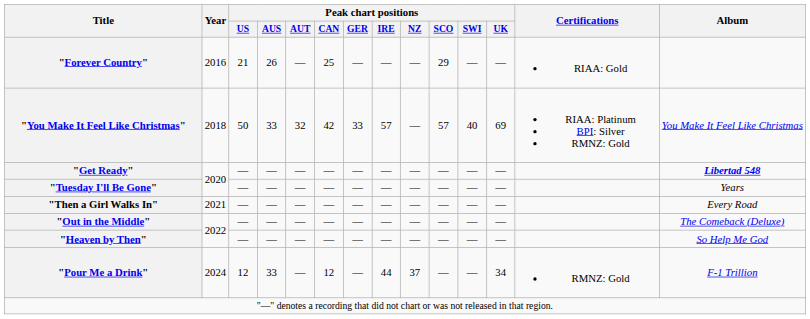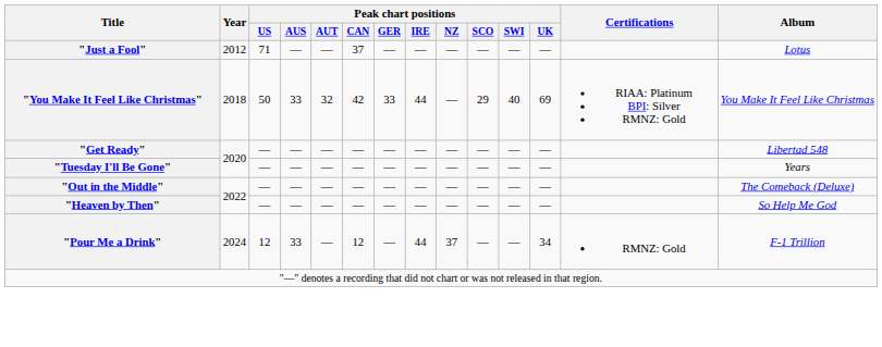+ row: "Just a Fool" | 2012 | 71 | — | — | 37 | — | — | — | — | — | — | Lotus
- row: "Forever Country" | 2016 | 21 | 26 | — | 25 | — | — | — | 29 | — | — | RIAA: Gold
"You Make It Feel Like Christmas" | Peak chart positions / IRE: 57 -> 44
"You Make It Feel Like Christmas" | Peak chart positions / SCO: 57 -> 29
"Get Ready" | Album: bold -> normal
- row: "Then a Girl Walks In" | 2021 | — | — | — | — | — | — | — | — | — | — | Every Road
